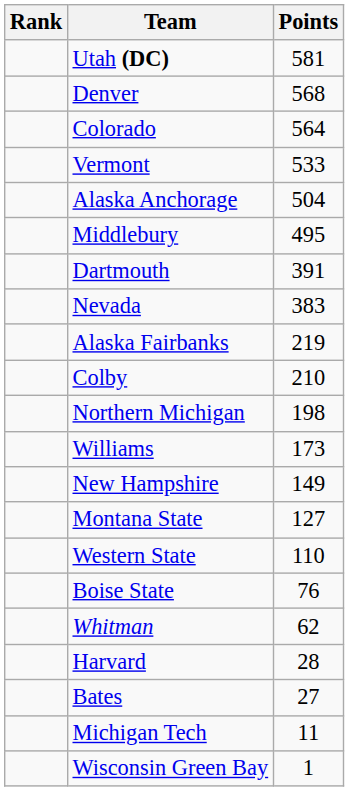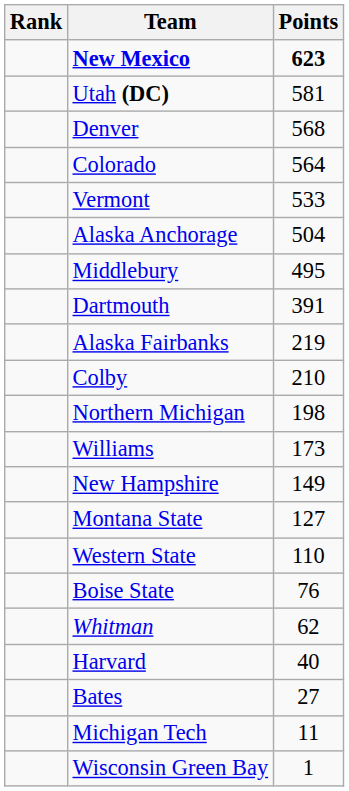+ row: New Mexico | 623
- row: Nevada | 383
Harvard | Points: 28 -> 40
